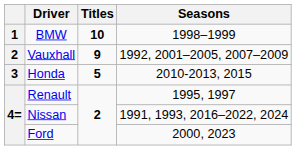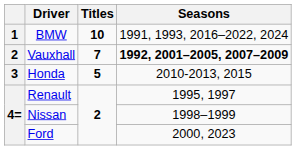BMW | Seasons: 1998–1999 -> 1991, 1993, 2016–2022, 2024
Vauxhall | Titles: 9 -> 7
Vauxhall | Seasons: normal -> bold
Nissan | Seasons: 1991, 1993, 2016–2022, 2024 -> 1998–1999
